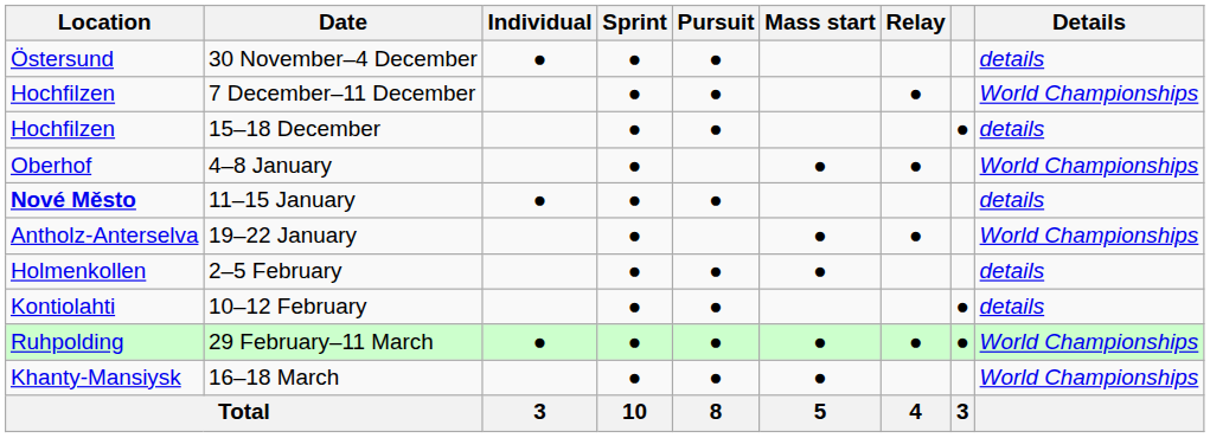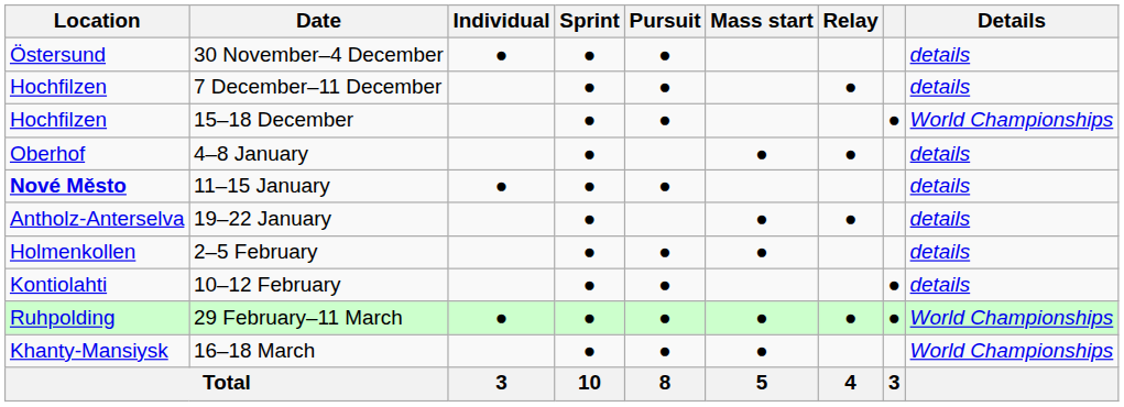7 December–11 December | Details: World Championships -> details
15–18 December | Details: details -> World Championships
4–8 January | Details: World Championships -> details
19–22 January | Details: World Championships -> details
